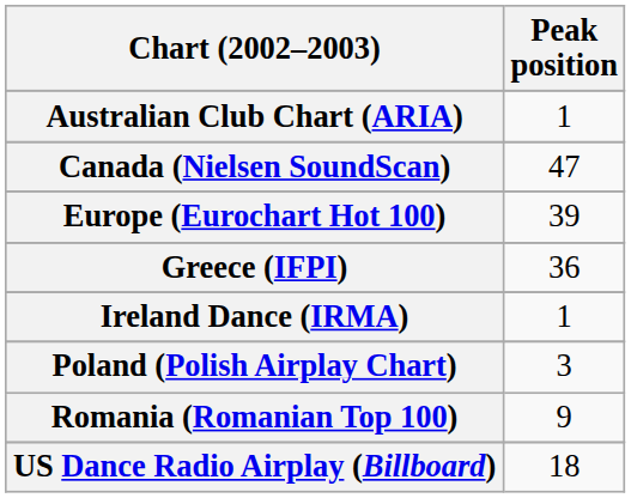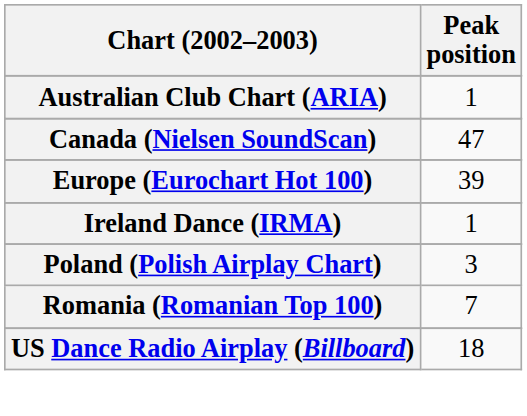- row: Greece (IFPI) | 36
Romania (Romanian Top 100) | Peak position: 9 -> 7
